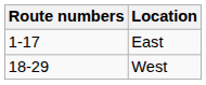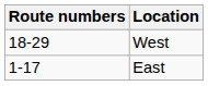rows swapped: East <-> West
